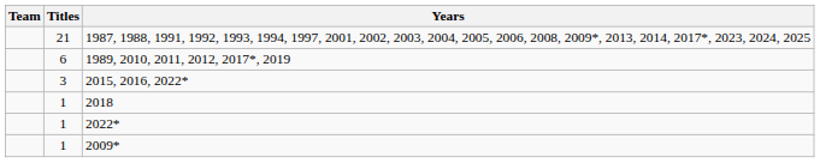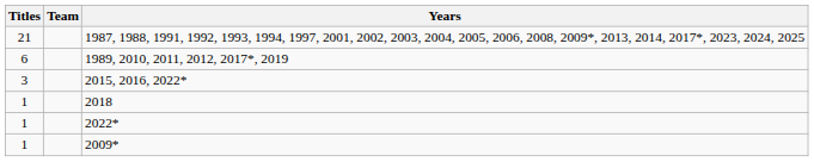columns swapped: Team <-> Titles
